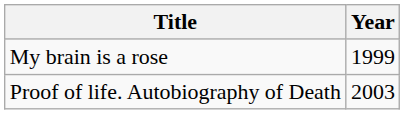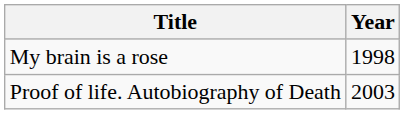My brain is a rose | Year: 1999 -> 1998
